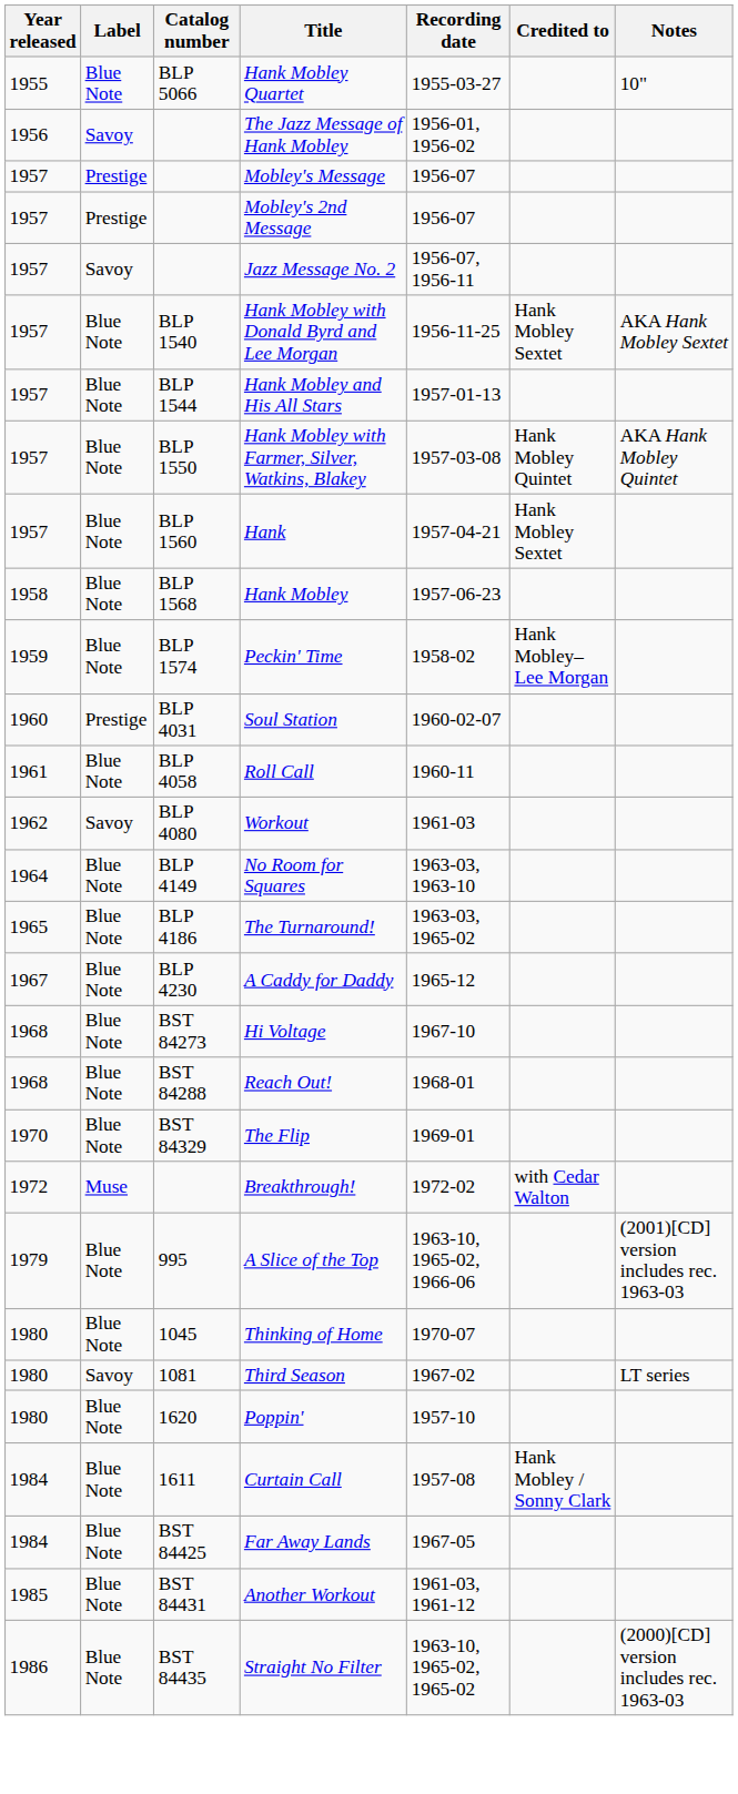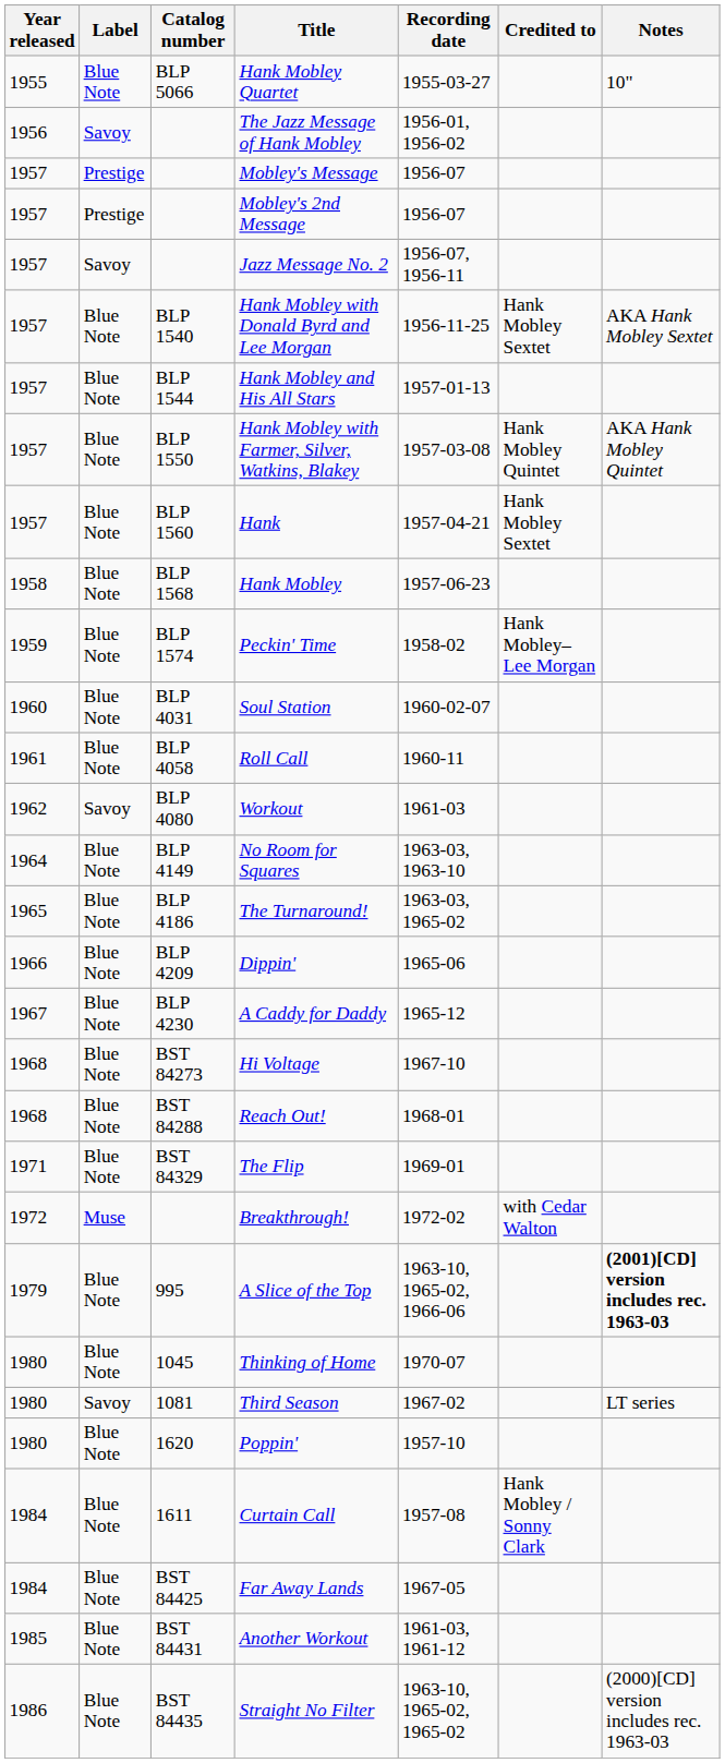Soul Station | Label: Prestige -> Blue Note
+ row: 1966 | Blue Note | BLP 4209 | Dippin' | 1965-06
The Flip | Year released: 1970 -> 1971
A Slice of the Top | Notes: normal -> bold
